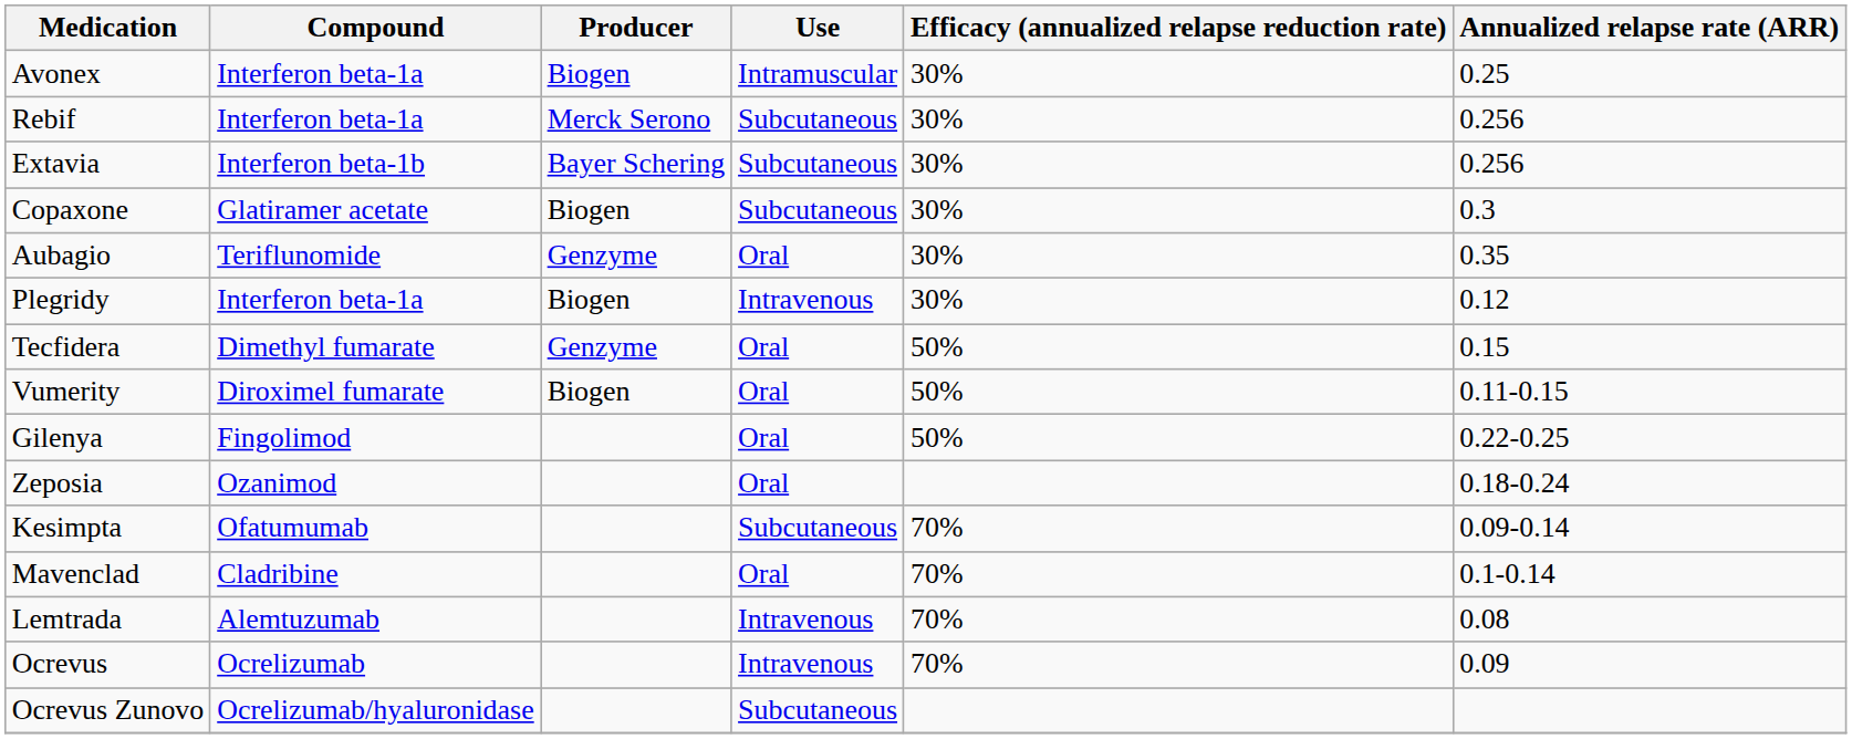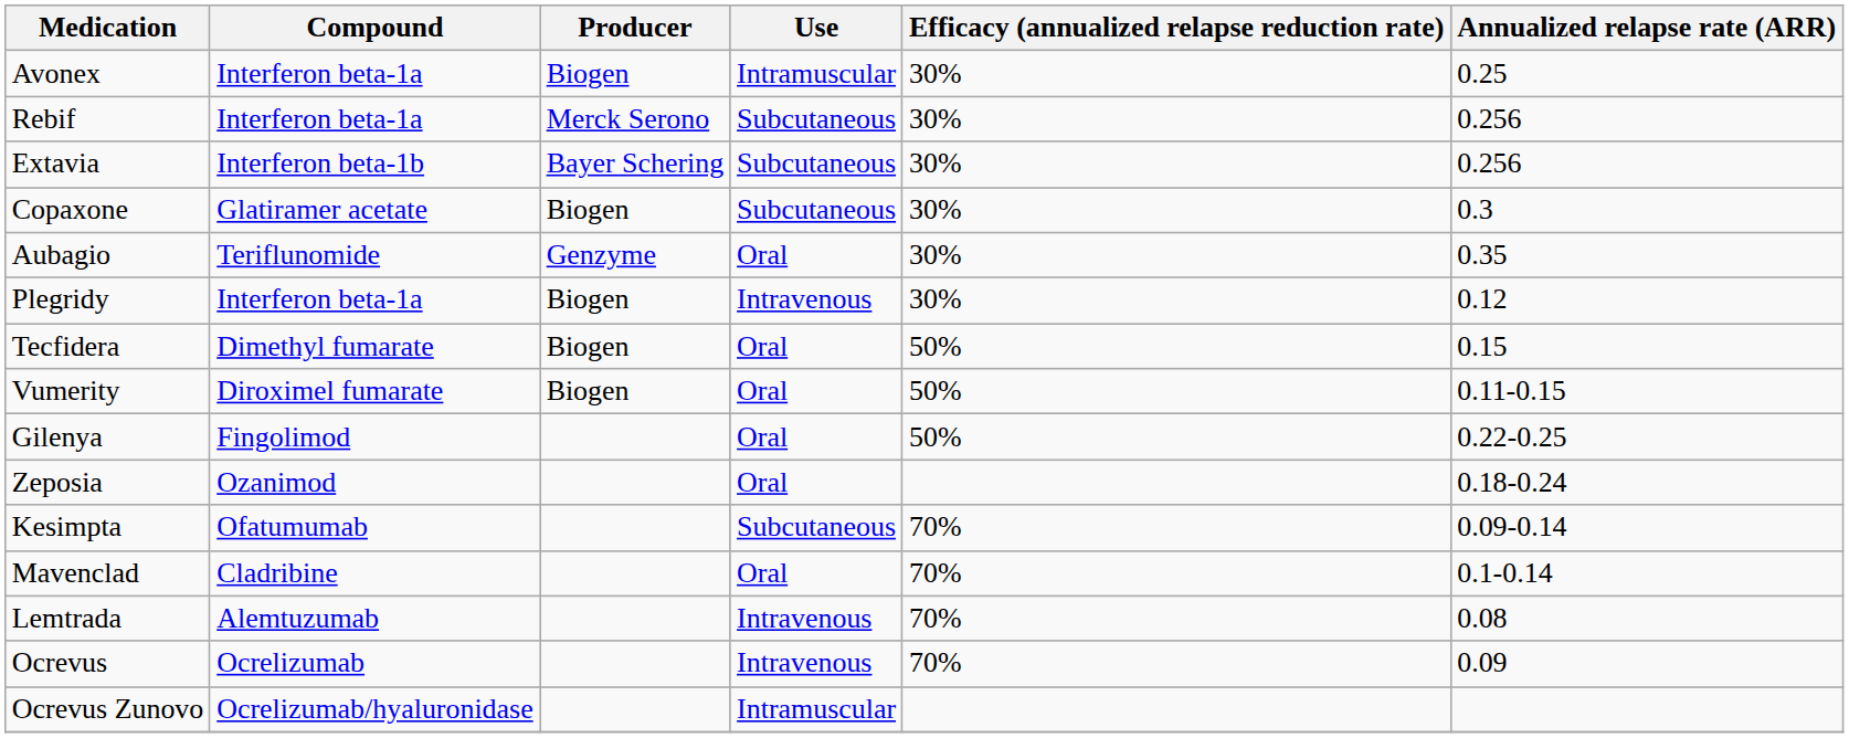Tecfidera | Producer: Genzyme -> Biogen
Ocrevus Zunovo | Use: Subcutaneous -> Intramuscular
